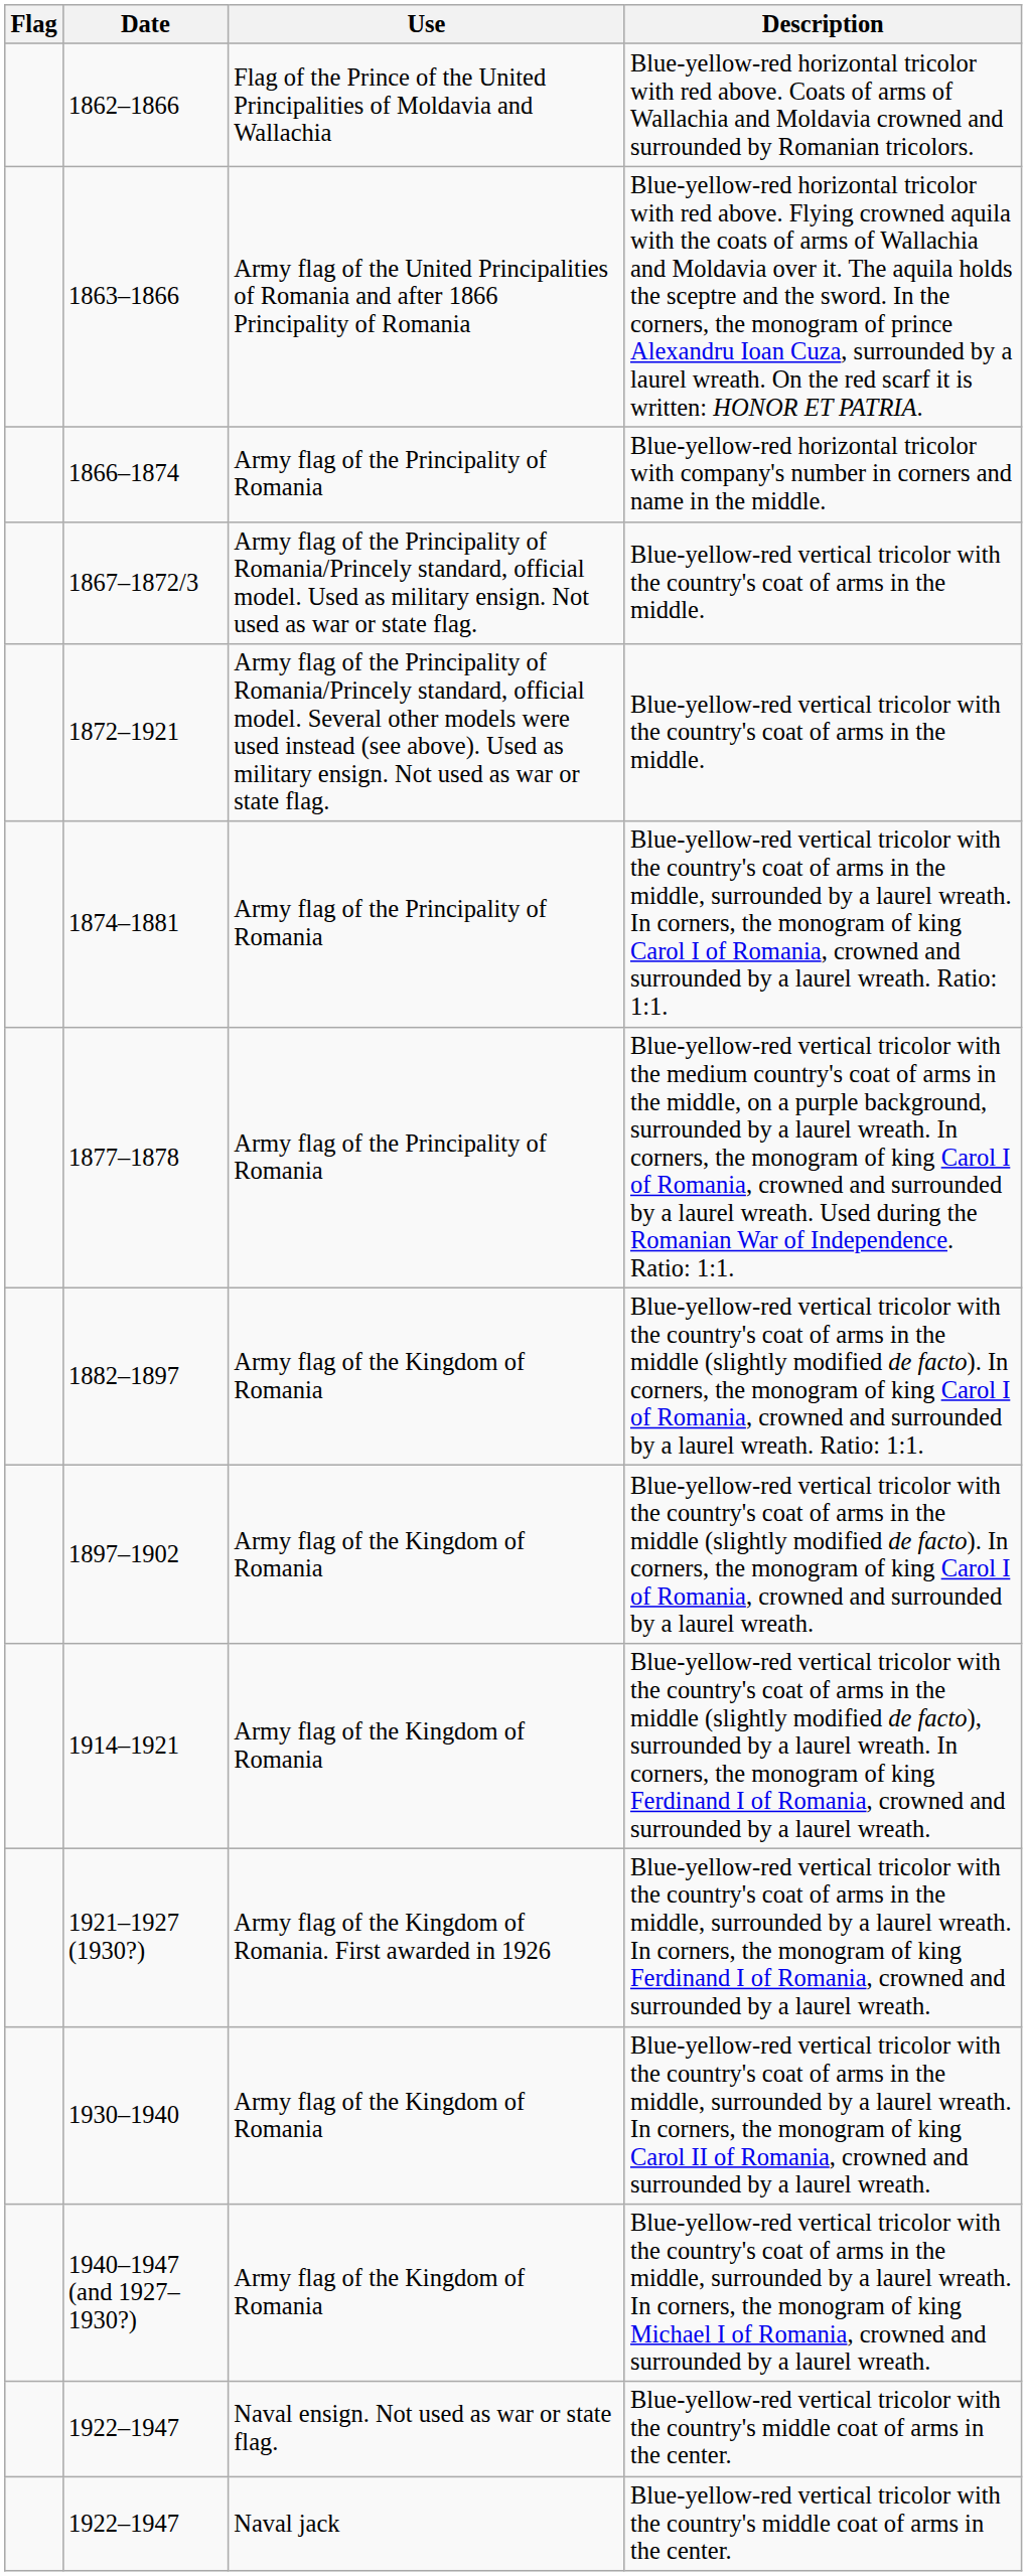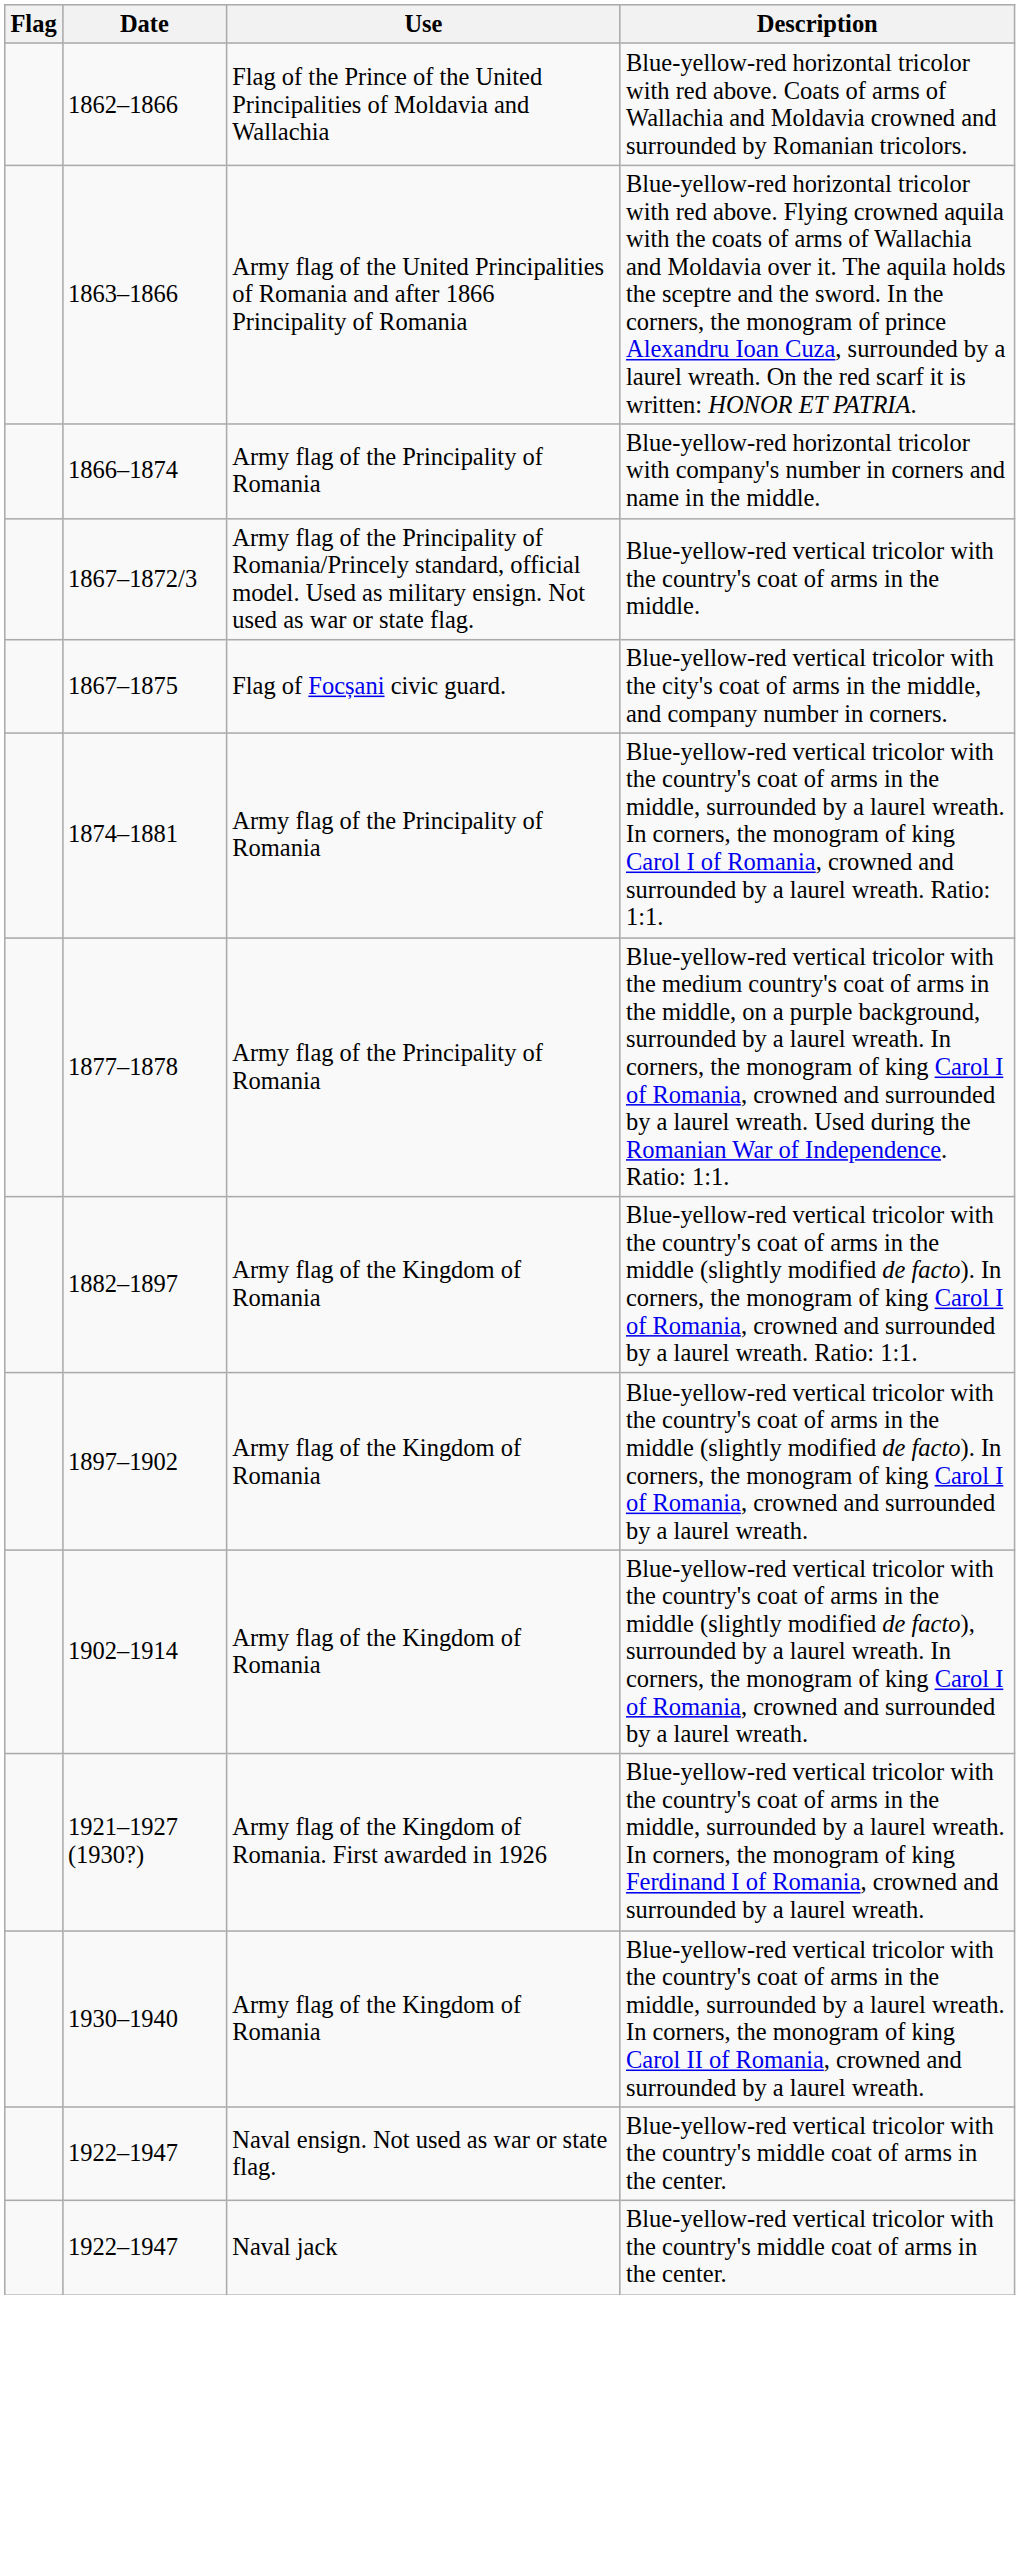+ row: 1867–1875 | Flag of Focșani civic guard. | Blue-yellow-red vertical tricolor with the city's coat of arms in the middle, and company number in corners.
- row: 1872–1921 | Army flag of the Principality of Romania/Princely standard, official model. Several other models were used instead (see above). Used as military ensign. Not used as war or state flag. | Blue-yellow-red vertical tricolor with the country's coat of arms in the middle.
+ row: 1902–1914 | Army flag of the Kingdom of Romania | Blue-yellow-red vertical tricolor with the country's coat of arms in the middle (slightly modified de facto), surrounded by a laurel wreath. In corners, the monogram of king Carol I of Romania, crowned and surrounded by a laurel wreath.
- row: 1914–1921 | Army flag of the Kingdom of Romania | Blue-yellow-red vertical tricolor with the country's coat of arms in the middle (slightly modified de facto), surrounded by a laurel wreath. In corners, the monogram of king Ferdinand I of Romania, crowned and surrounded by a laurel wreath.
- row: 1940–1947 (and 1927–1930?) | Army flag of the Kingdom of Romania | Blue-yellow-red vertical tricolor with the country's coat of arms in the middle, surrounded by a laurel wreath. In corners, the monogram of king Michael I of Romania, crowned and surrounded by a laurel wreath.
